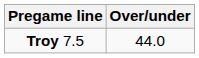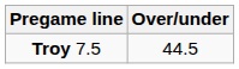Troy 7.5 | Over/under: 44.0 -> 44.5
